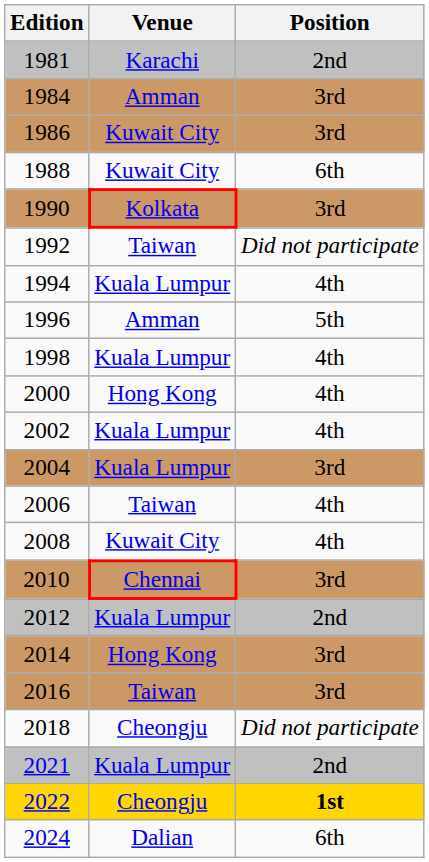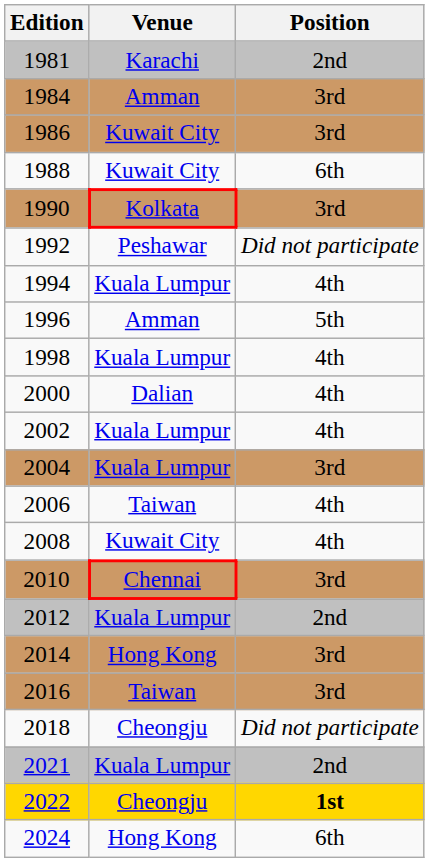1992 | Venue: Taiwan -> Peshawar
2000 | Venue: Hong Kong -> Dalian
2024 | Venue: Dalian -> Hong Kong
